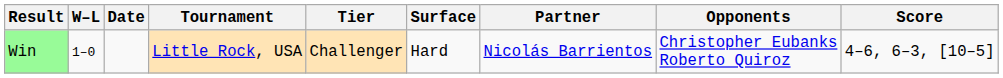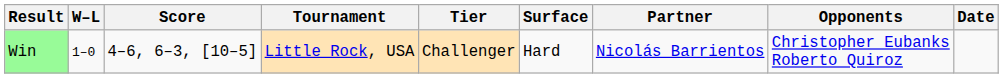columns swapped: Date <-> Score
